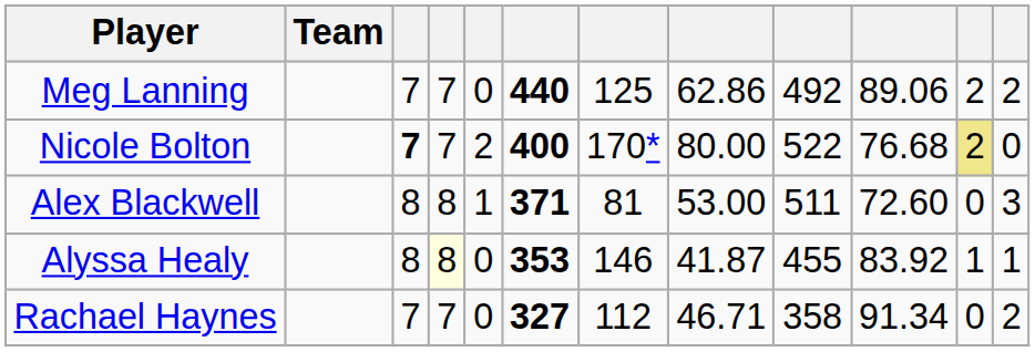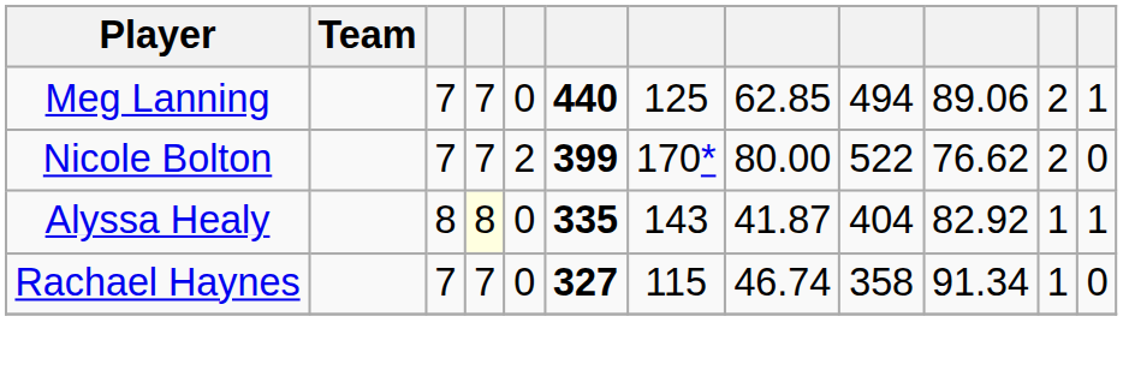Meg Lanning | column 8: 62.86 -> 62.85
Meg Lanning | column 9: 492 -> 494
Meg Lanning | column 12: 2 -> 1
Nicole Bolton | column 3: bold -> normal
Nicole Bolton | column 6: 400 -> 399
Nicole Bolton | column 10: 76.68 -> 76.62
Nicole Bolton | column 11: khaki background -> no background
- row: Alex Blackwell | 8 | 8 | 1 | 371 | 81 | 53.00 | 511 | 72.60 | 0 | 3
Alyssa Healy | column 6: 353 -> 335
Alyssa Healy | column 7: 146 -> 143
Alyssa Healy | column 9: 455 -> 404
Alyssa Healy | column 10: 83.92 -> 82.92
Rachael Haynes | column 7: 112 -> 115
Rachael Haynes | column 8: 46.71 -> 46.74
Rachael Haynes | column 11: 0 -> 1
Rachael Haynes | column 12: 2 -> 0
